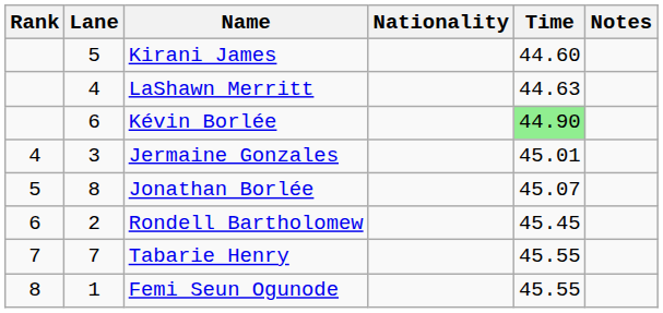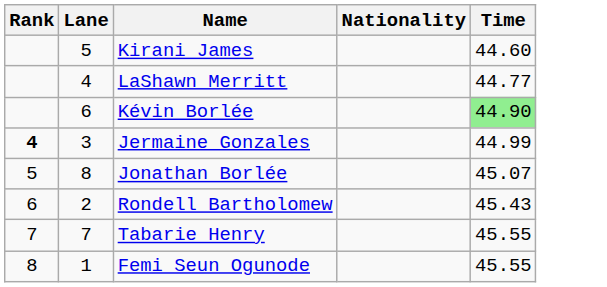- column: Notes
LaShawn Merritt | Time: 44.63 -> 44.77
Jermaine Gonzales | Rank: normal -> bold
Jermaine Gonzales | Time: 45.01 -> 44.99
Rondell Bartholomew | Time: 45.45 -> 45.43
